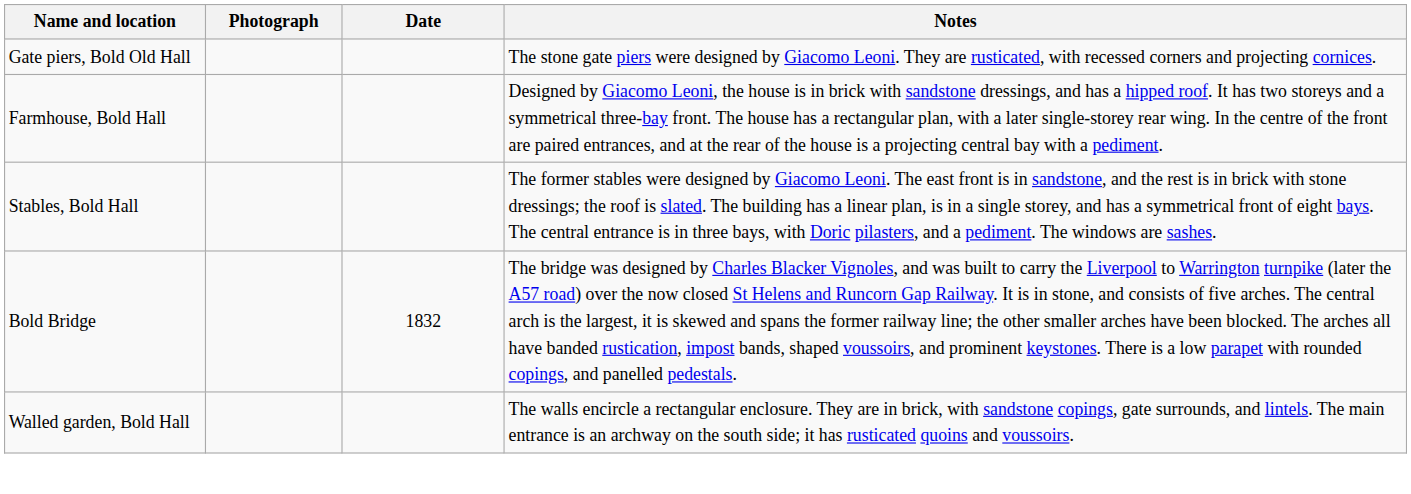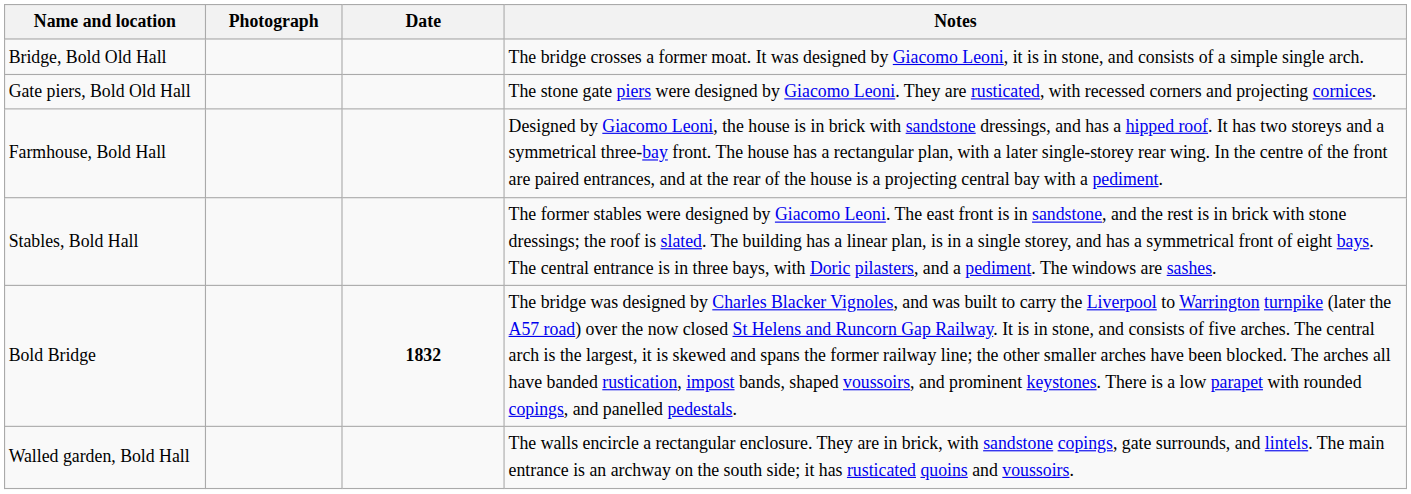+ row: Bridge, Bold Old Hall | The bridge crosses a former moat. It was designed by Giacomo Leoni, it is in stone, and consists of a simple single arch.
Bold Bridge | Date: normal -> bold
